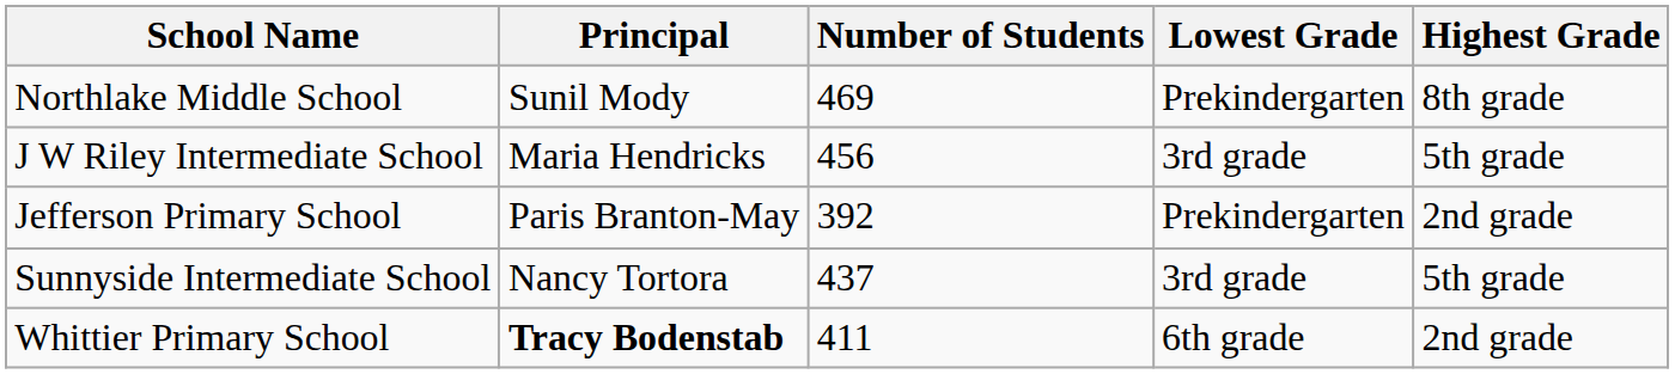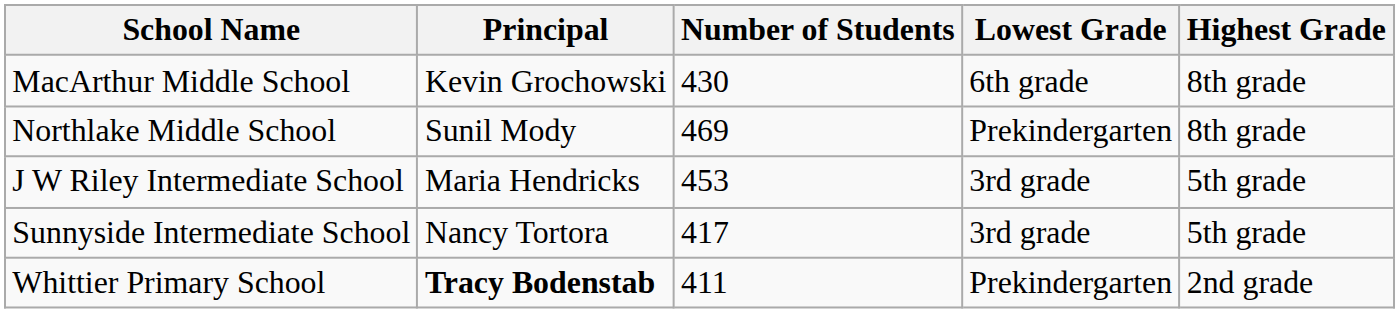+ row: MacArthur Middle School | Kevin Grochowski | 430 | 6th grade | 8th grade
J W Riley Intermediate School | Number of Students: 456 -> 453
- row: Jefferson Primary School | Paris Branton-May | 392 | Prekindergarten | 2nd grade
Sunnyside Intermediate School | Number of Students: 437 -> 417
Whittier Primary School | Lowest Grade: 6th grade -> Prekindergarten
